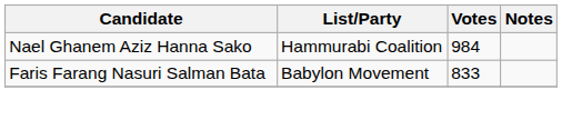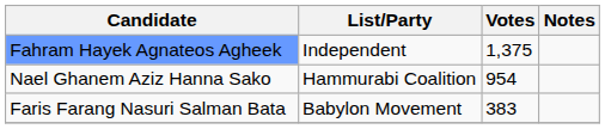+ row: Fahram Hayek Agnateos Agheek | Independent | 1,375
Nael Ghanem Aziz Hanna Sako | Votes: 984 -> 954
Faris Farang Nasuri Salman Bata | Votes: 833 -> 383
